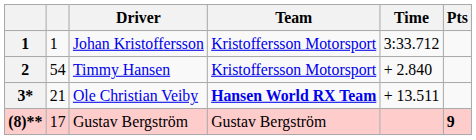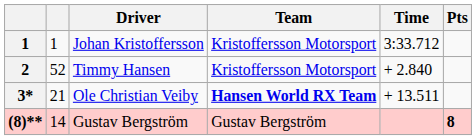2 | column 2: 54 -> 52
(8)** | column 2: 17 -> 14
(8)** | Pts: 9 -> 8
